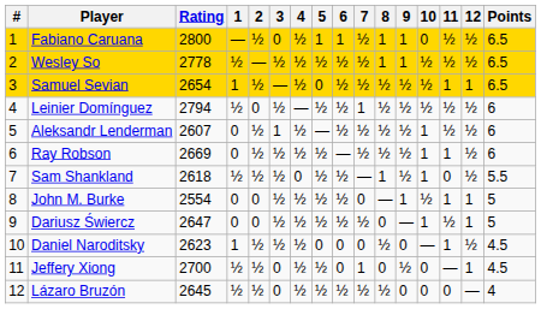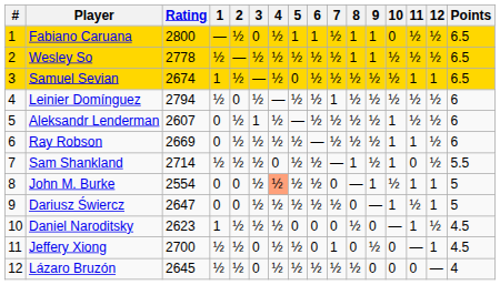Samuel Sevian | Rating: 2654 -> 2674
Sam Shankland | Rating: 2618 -> 2714
John M. Burke | 4: no background -> lightsalmon background
